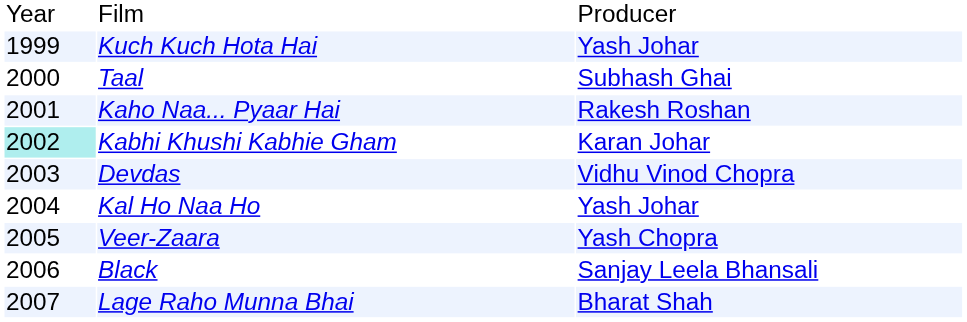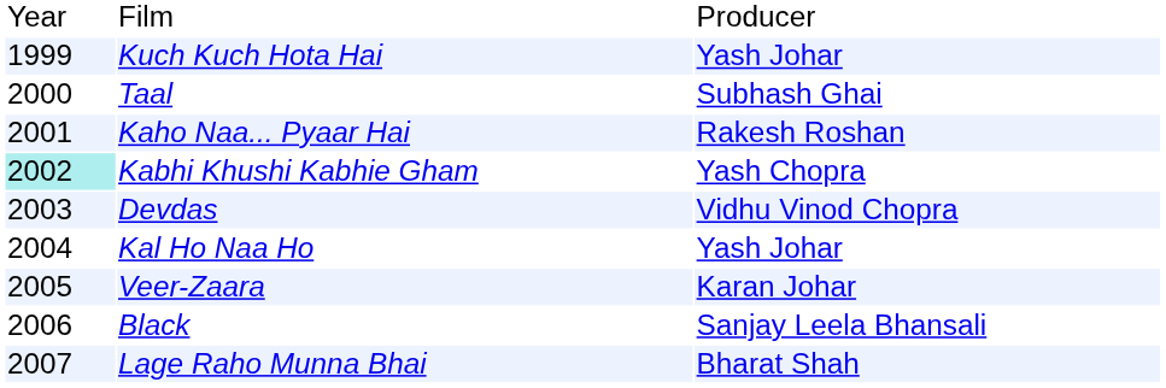Kabhi Khushi Kabhie Gham | column 3: Karan Johar -> Yash Chopra
Veer-Zaara | column 3: Yash Chopra -> Karan Johar
